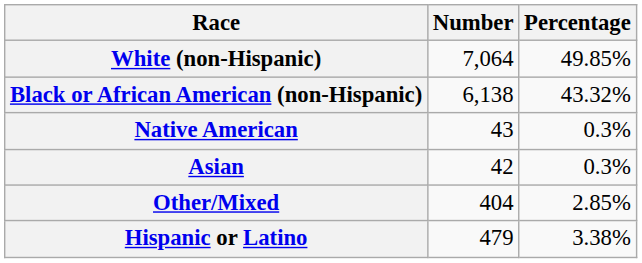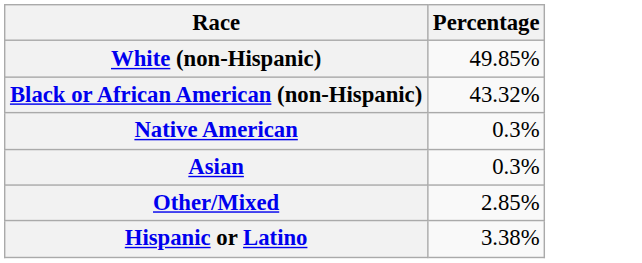- column: Number | 7,064 | 6,138 | 43 | 42 | 404 | 479
